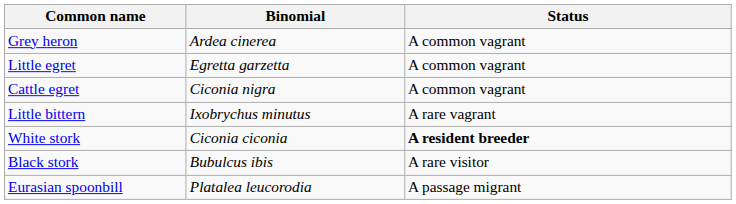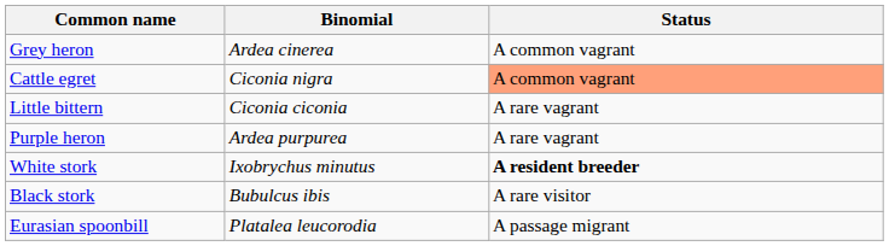- row: Little egret | Egretta garzetta | A common vagrant
Cattle egret | Status: no background -> lightsalmon background
Little bittern | Binomial: Ixobrychus minutus -> Ciconia ciconia
+ row: Purple heron | Ardea purpurea | A rare vagrant
White stork | Binomial: Ciconia ciconia -> Ixobrychus minutus
